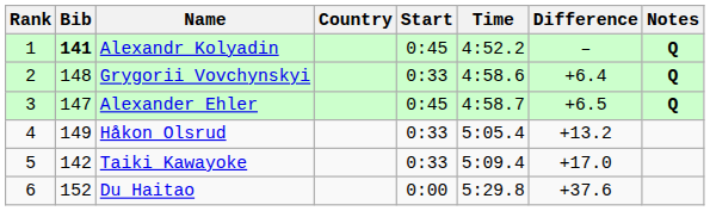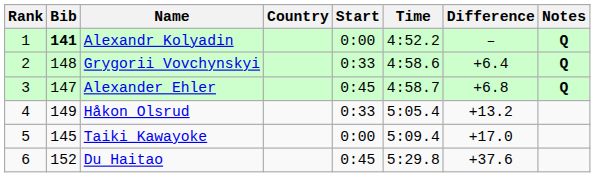Alexandr Kolyadin | Start: 0:45 -> 0:00
Alexander Ehler | Difference: +6.5 -> +6.8
Taiki Kawayoke | Bib: 142 -> 145
Taiki Kawayoke | Start: 0:33 -> 0:00
Du Haitao | Start: 0:00 -> 0:45
